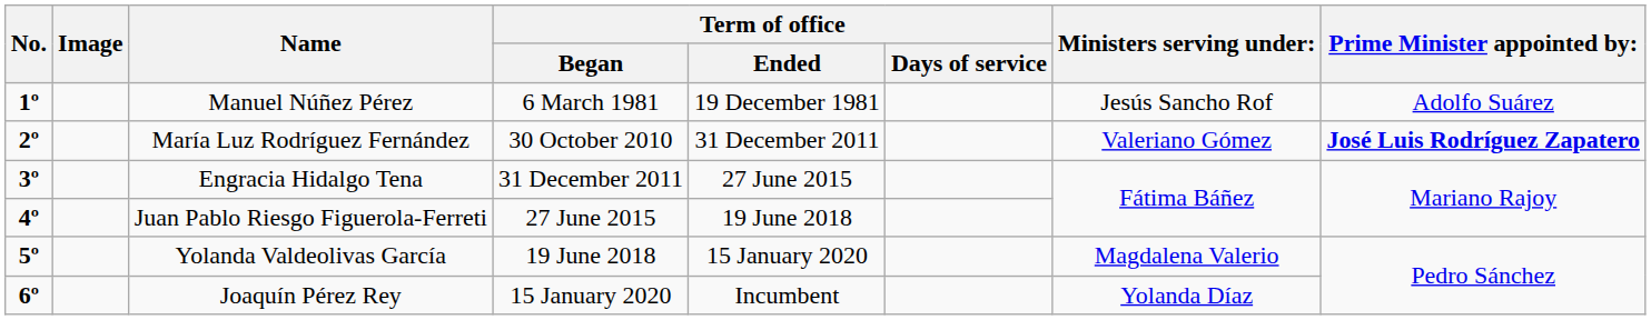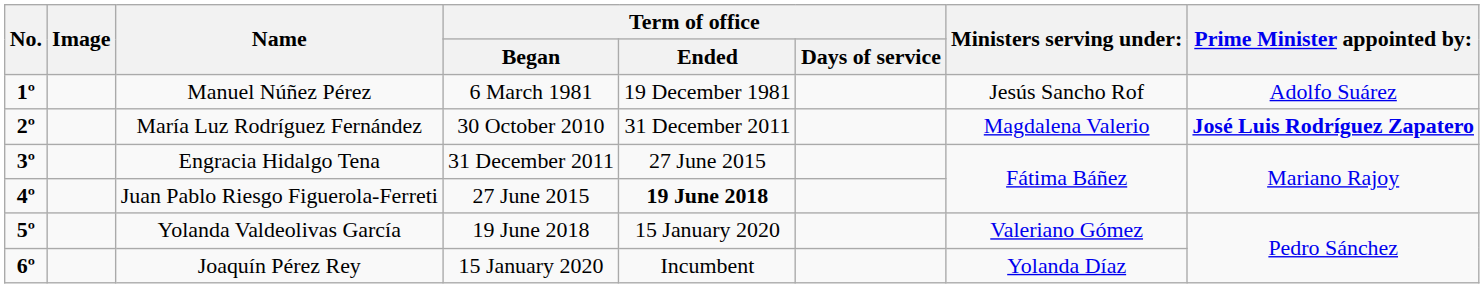María Luz Rodríguez Fernández | Ministers serving under:: Valeriano Gómez -> Magdalena Valerio
Juan Pablo Riesgo Figuerola-Ferreti | Term of office / Ended: normal -> bold
Yolanda Valdeolivas García | Ministers serving under:: Magdalena Valerio -> Valeriano Gómez
